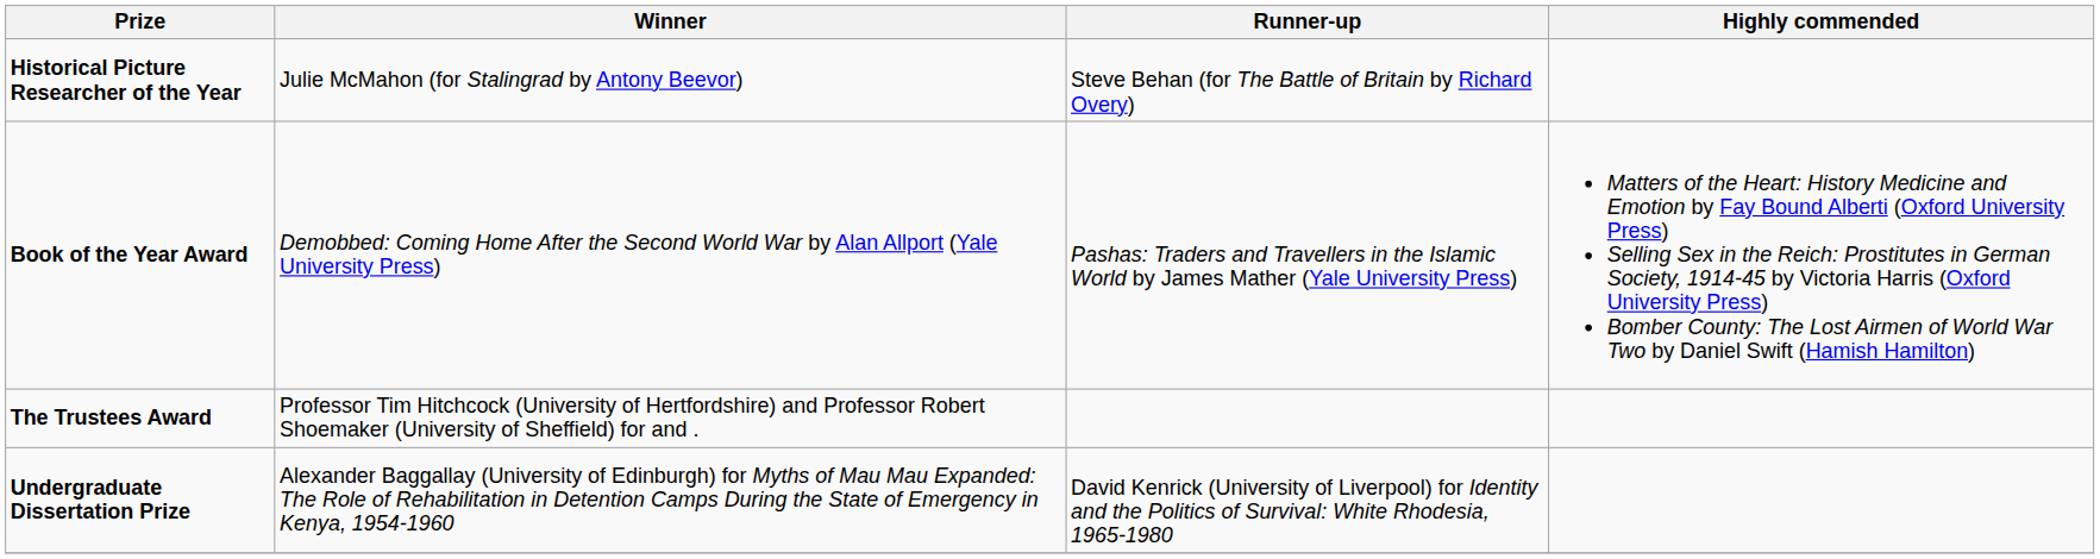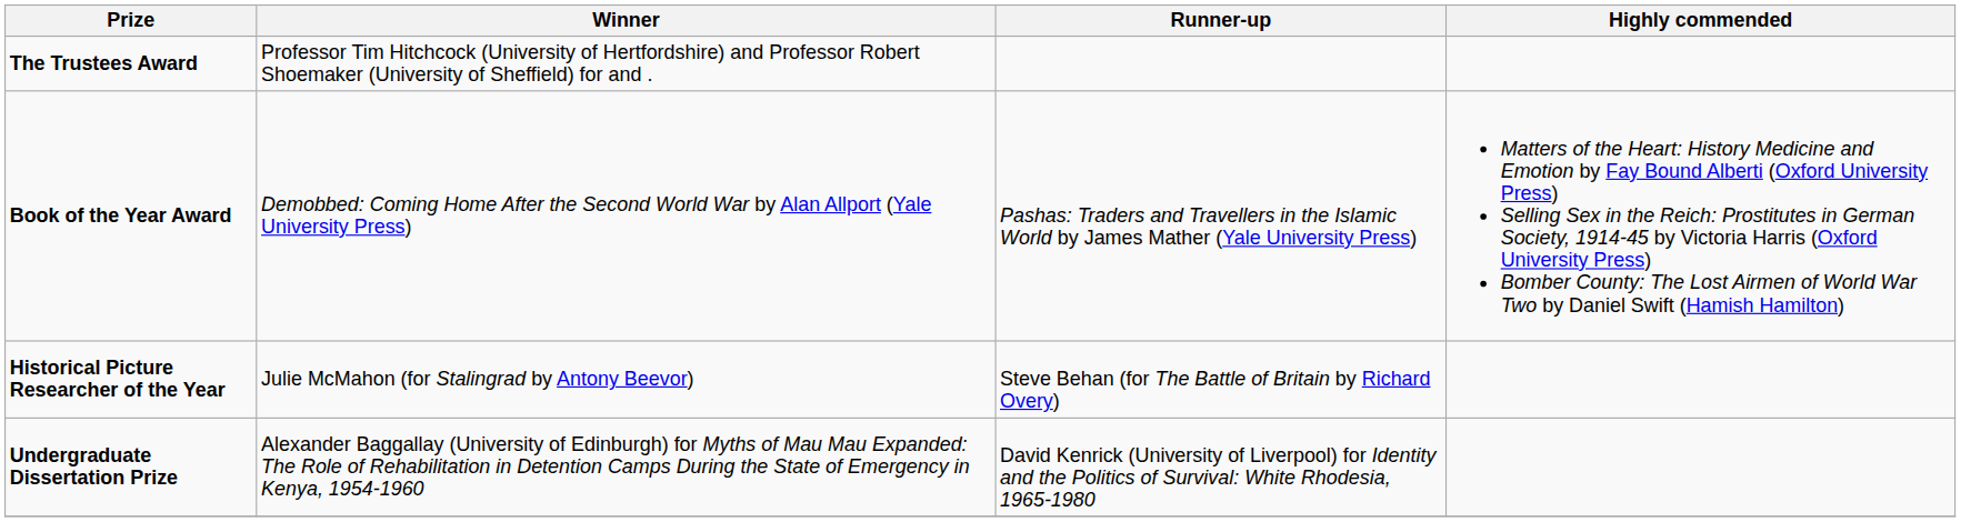rows swapped: The Trustees Award <-> Historical Picture Researcher of the Year
